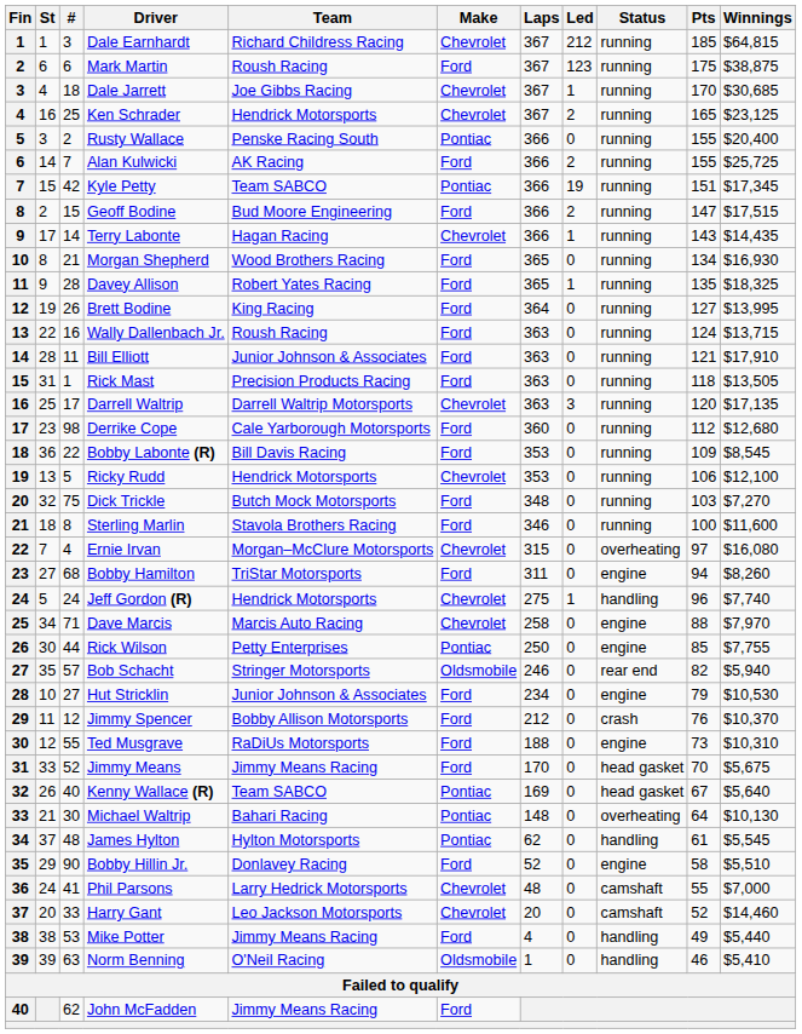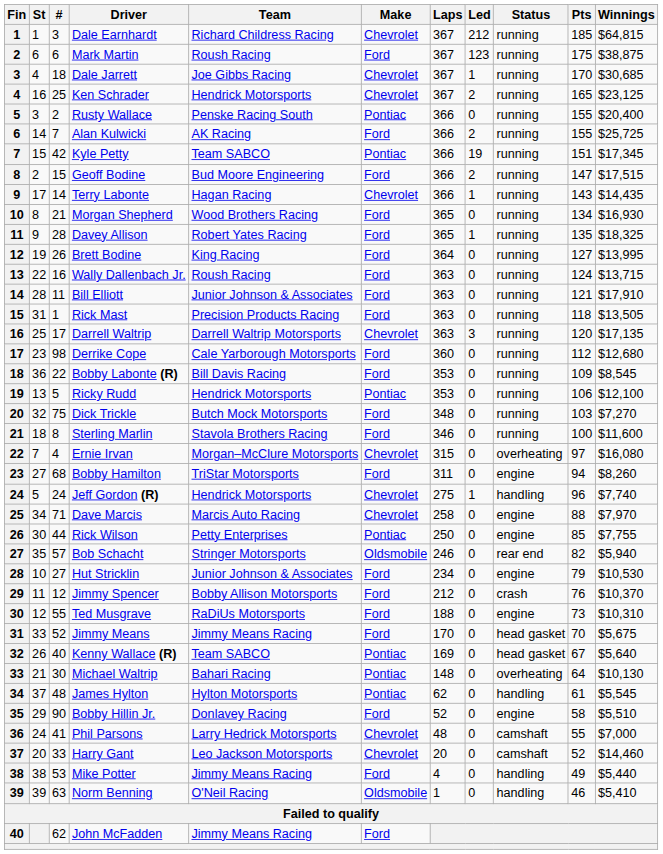Ricky Rudd | Make: Chevrolet -> Pontiac
